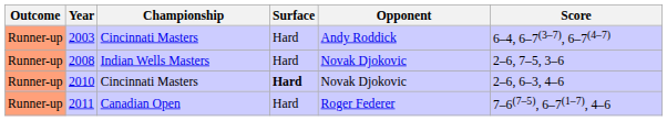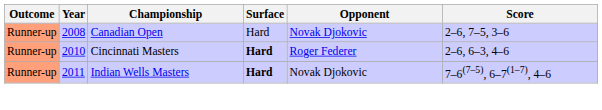- row: Runner-up | 2003 | Cincinnati Masters | Hard | Andy Roddick | 6–4, 6–7(3–7), 6–7(4–7)
2008 | Championship: Indian Wells Masters -> Canadian Open
2010 | Opponent: Novak Djokovic -> Roger Federer
2011 | Championship: Canadian Open -> Indian Wells Masters
2011 | Surface: normal -> bold
2011 | Opponent: Roger Federer -> Novak Djokovic
